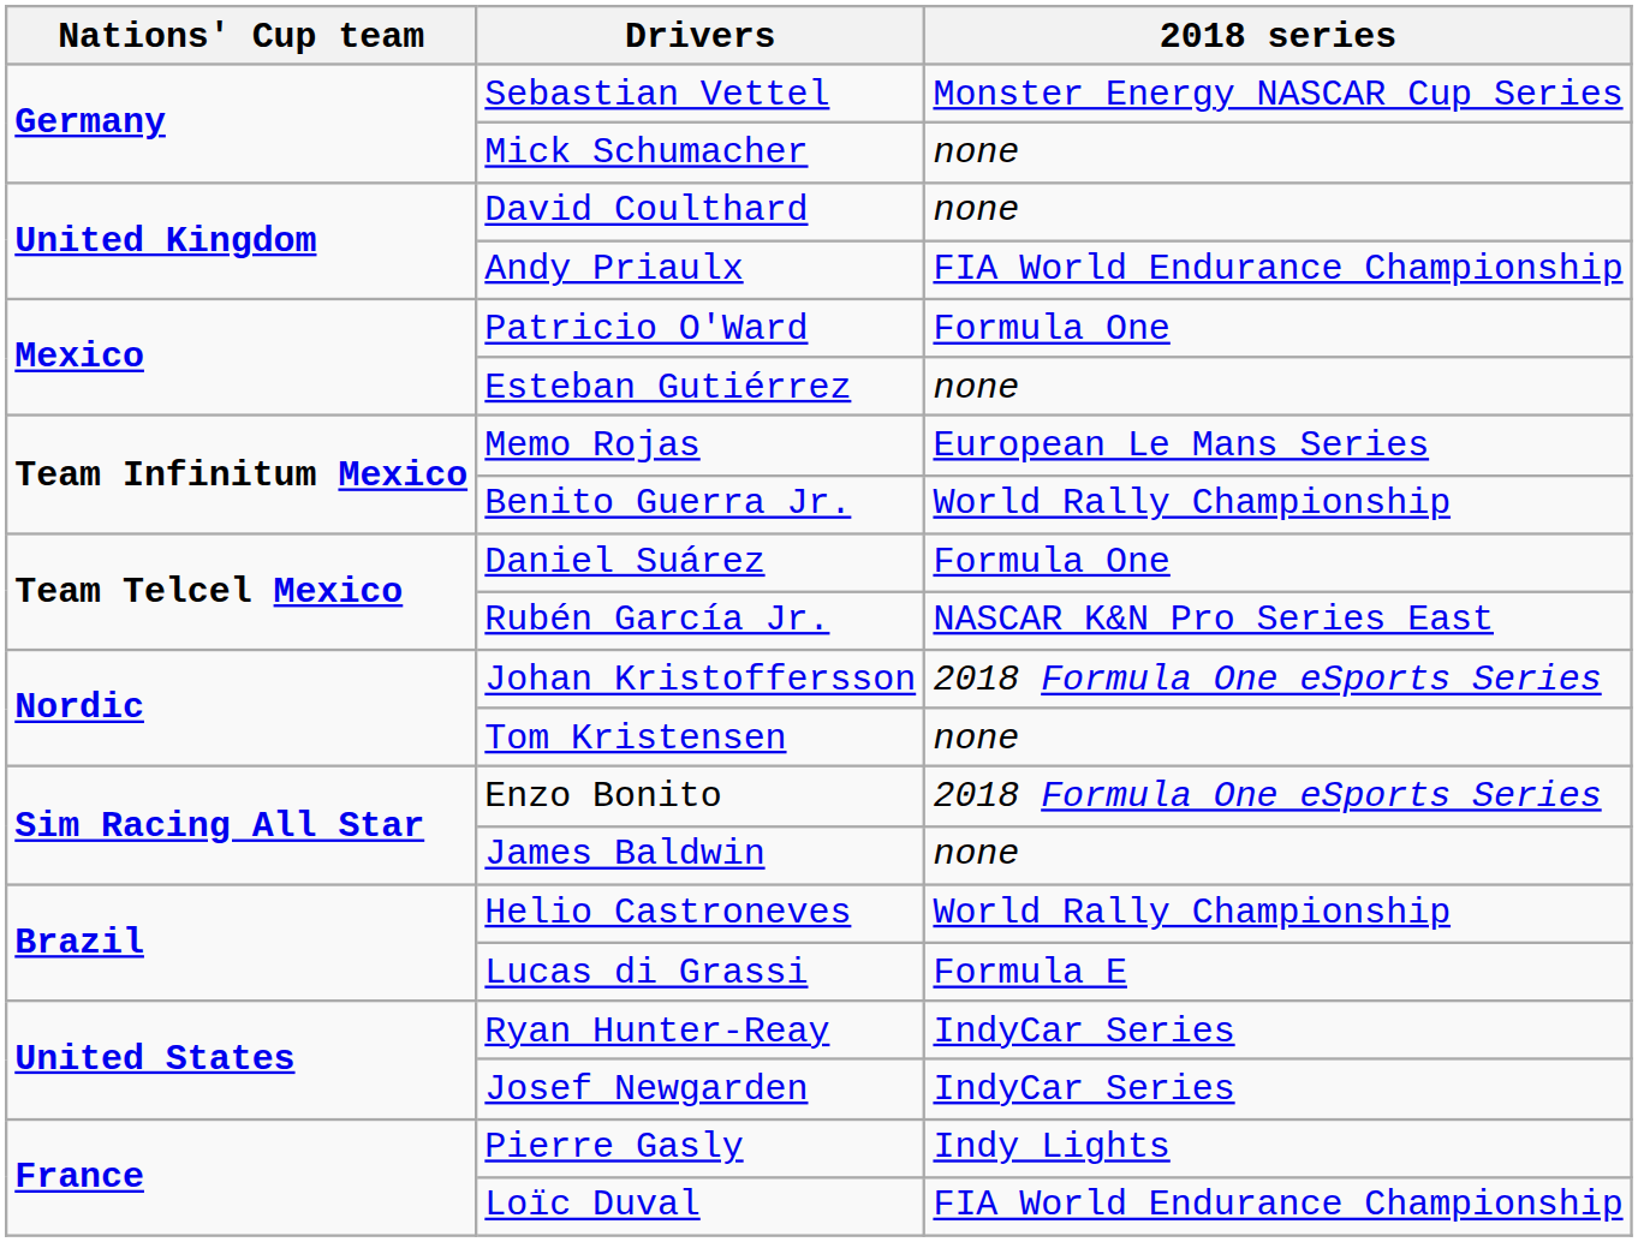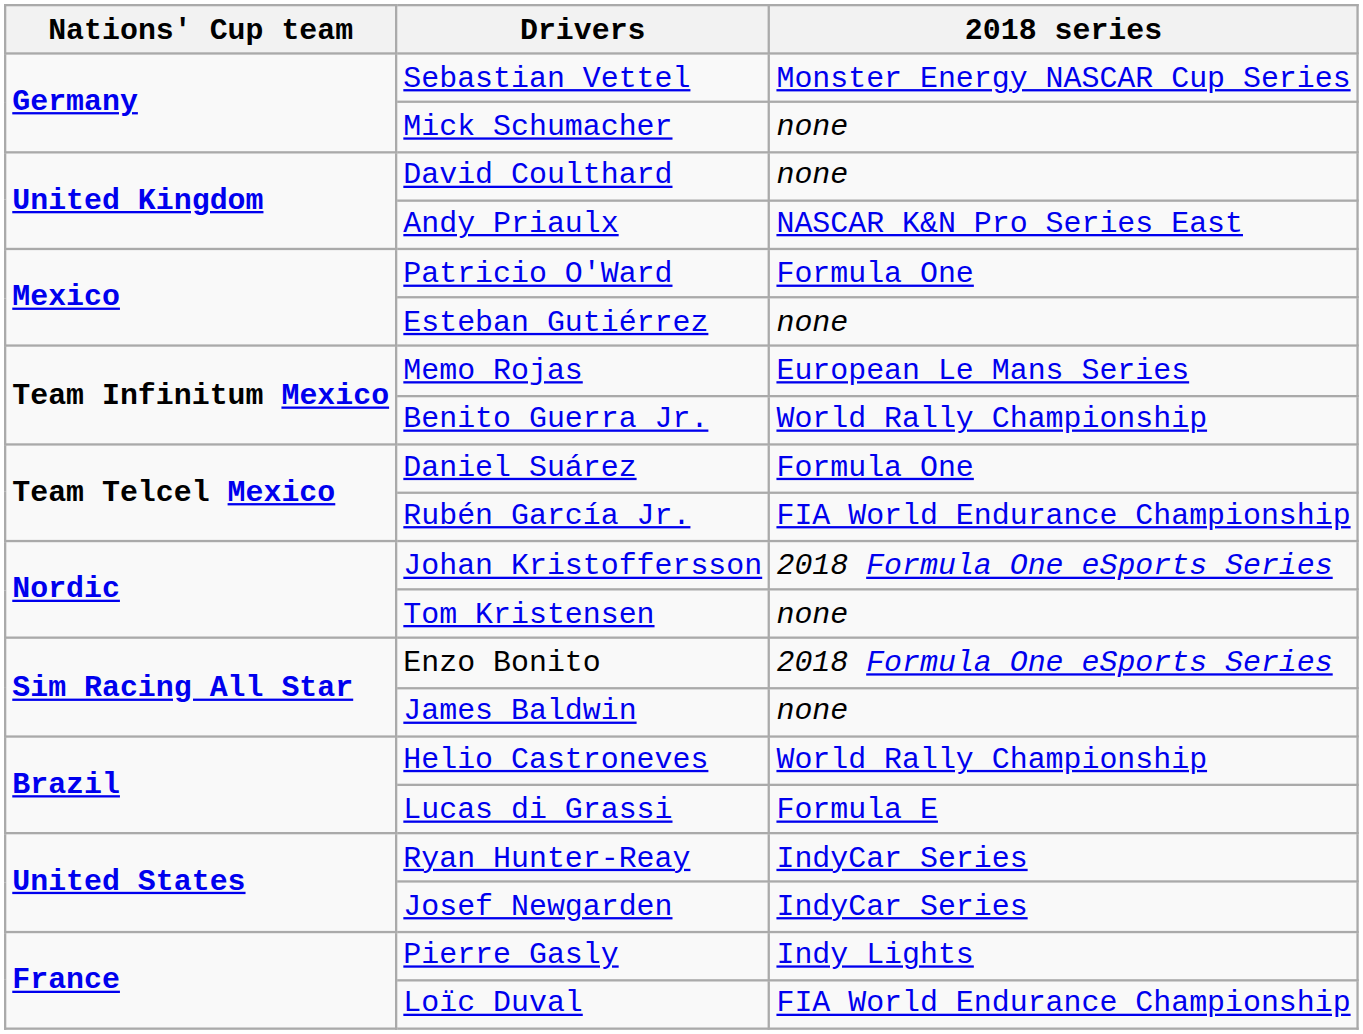Andy Priaulx | 2018 series: FIA World Endurance Championship -> NASCAR K&N Pro Series East
Rubén García Jr. | 2018 series: NASCAR K&N Pro Series East -> FIA World Endurance Championship
